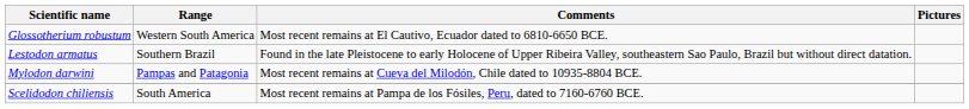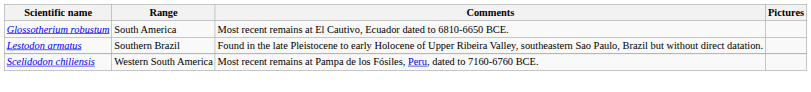Glossotherium robustum | Range: Western South America -> South America
- row: Mylodon darwini | Pampas and Patagonia | Most recent remains at Cueva del Milodón, Chile dated to 10935-8804 BCE.
Scelidodon chiliensis | Range: South America -> Western South America
